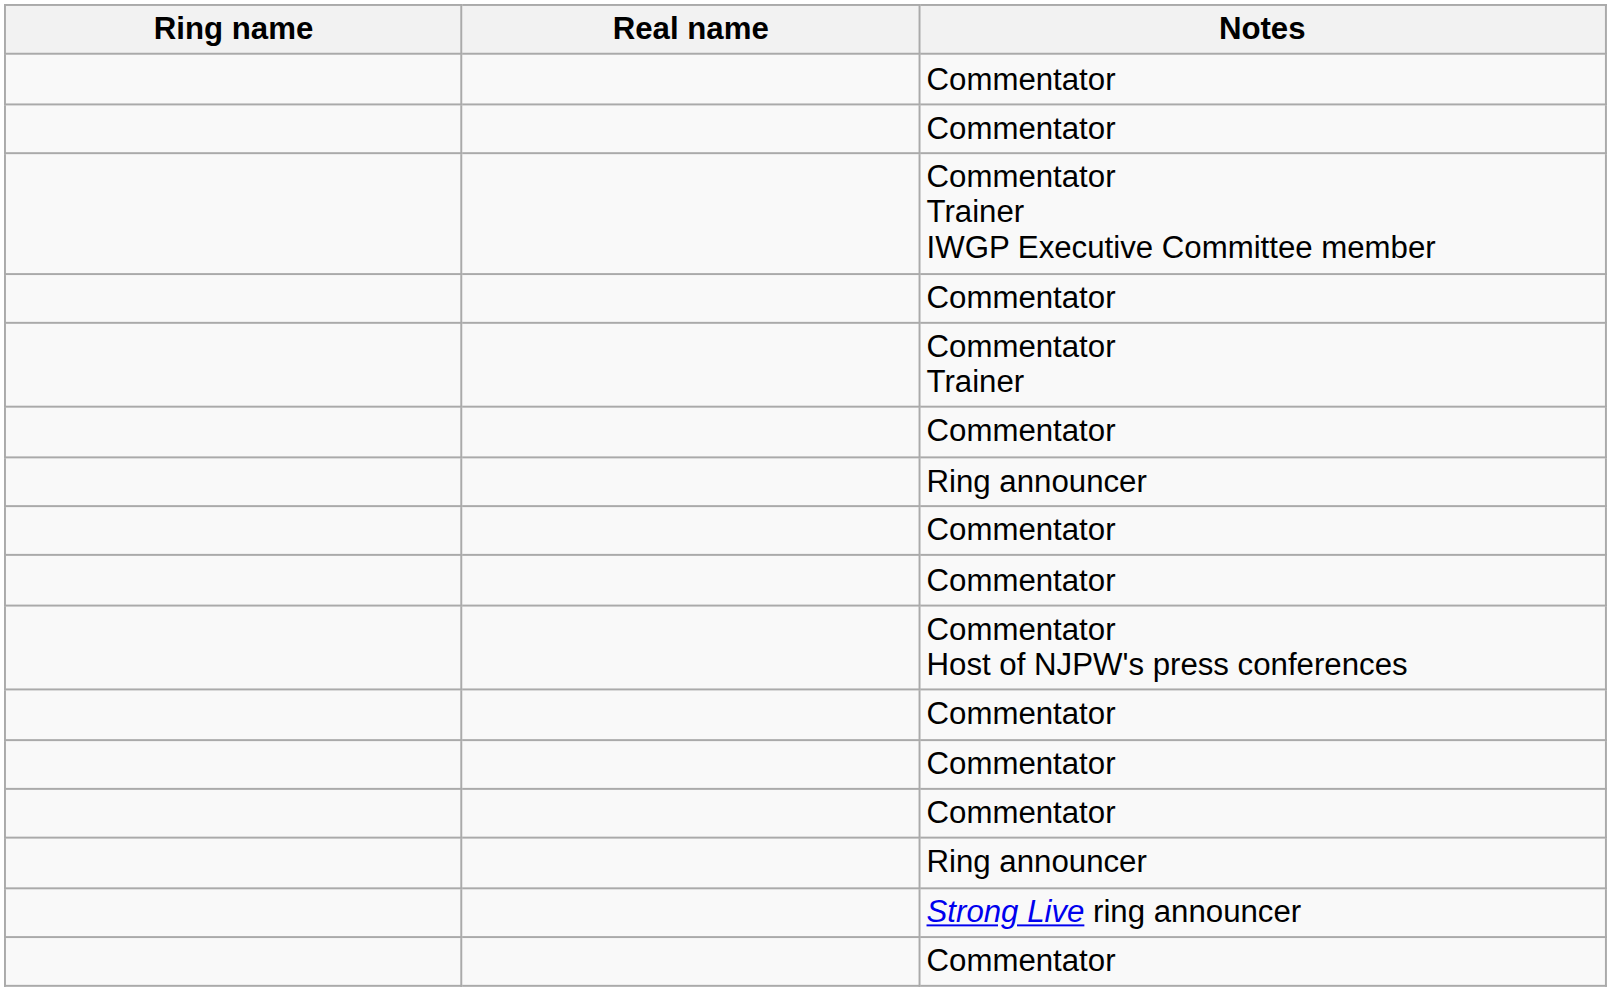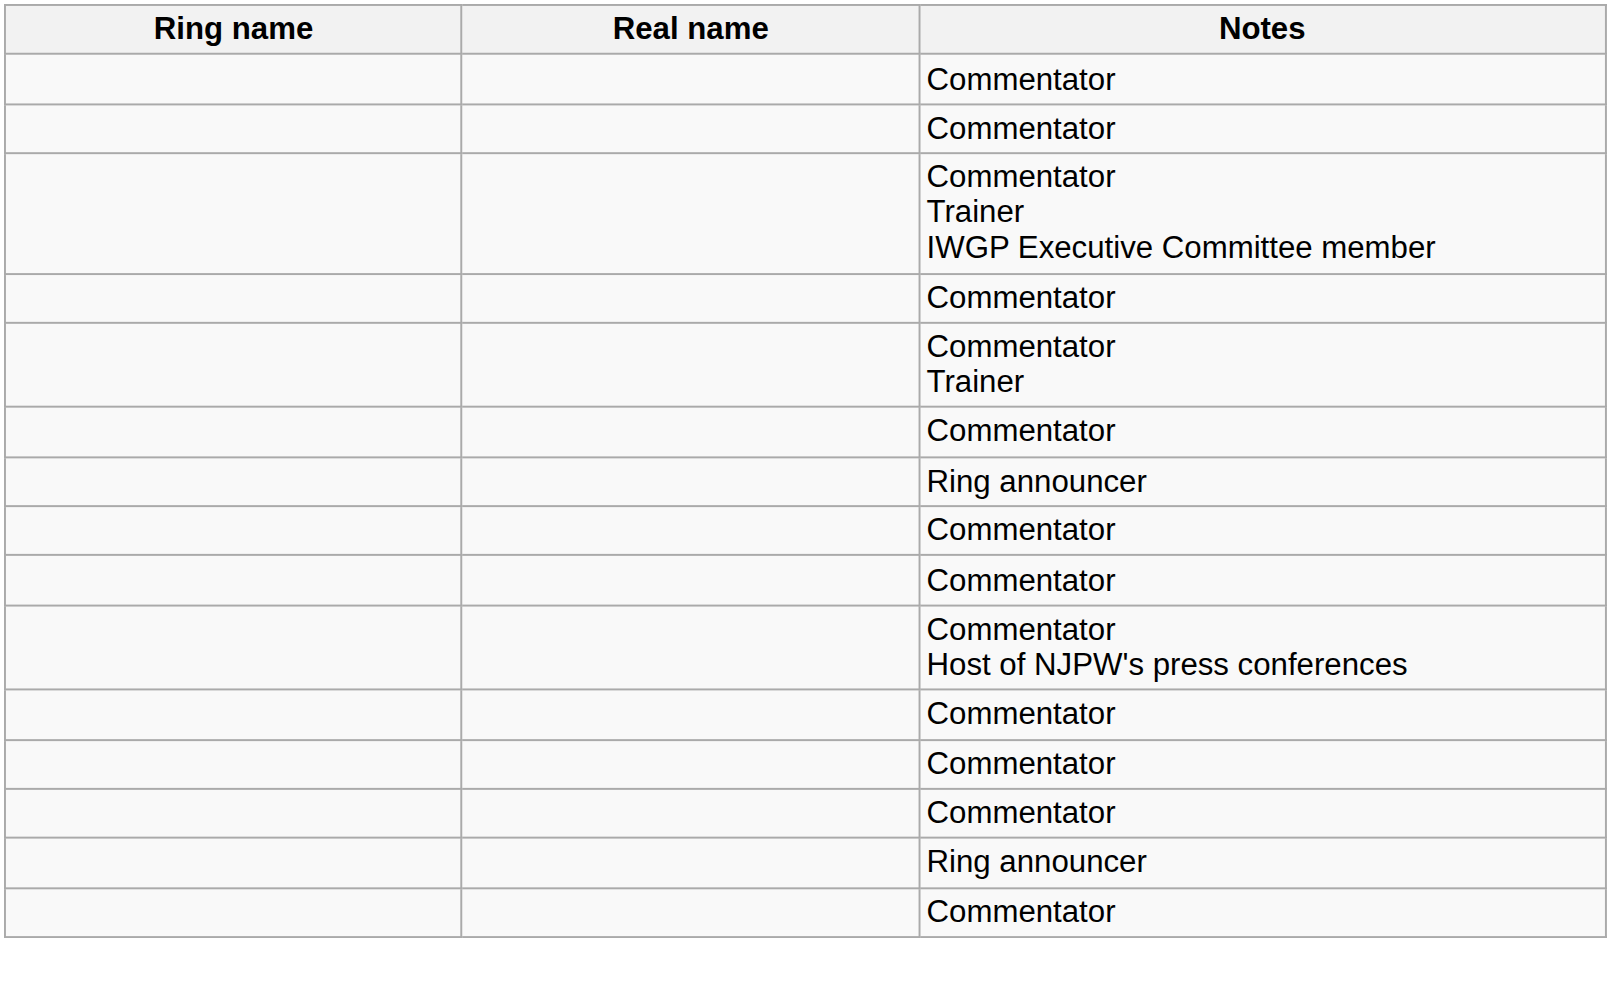- row: Strong Live ring announcer
